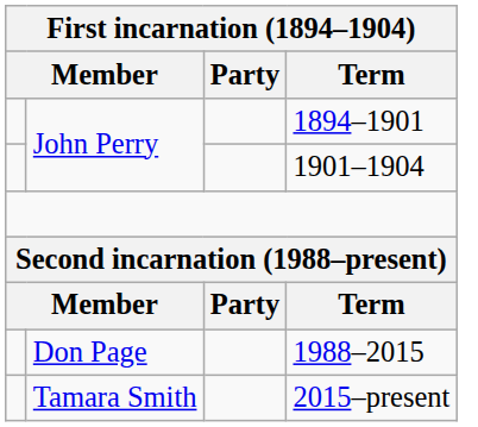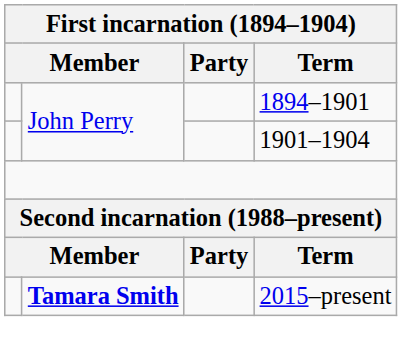- row: Don Page | 1988–2015
2015–present | column 2: normal -> bold
